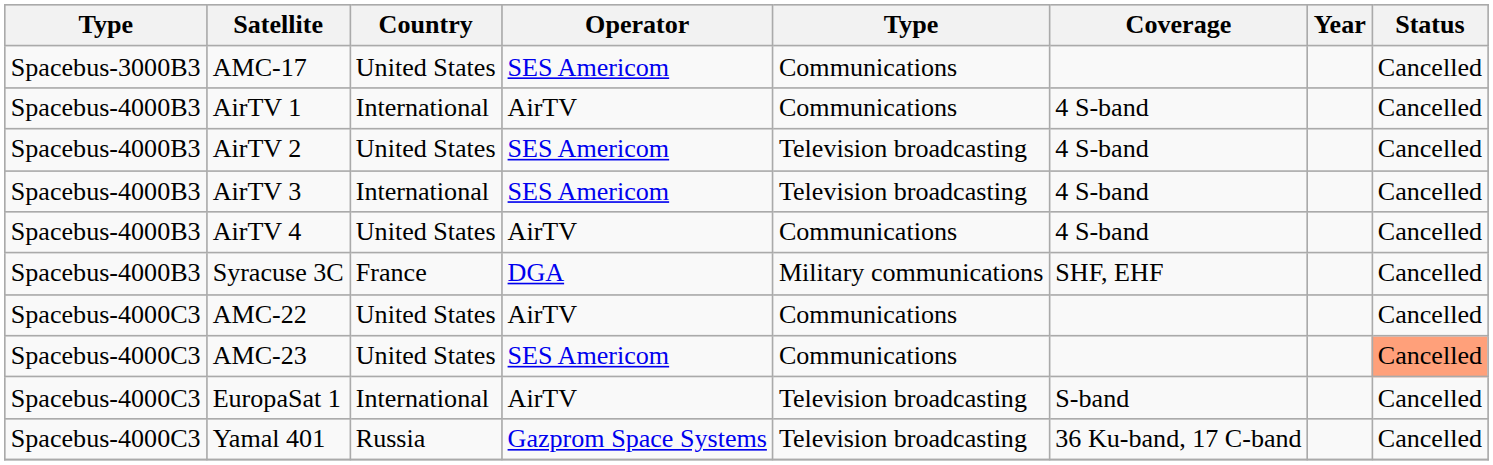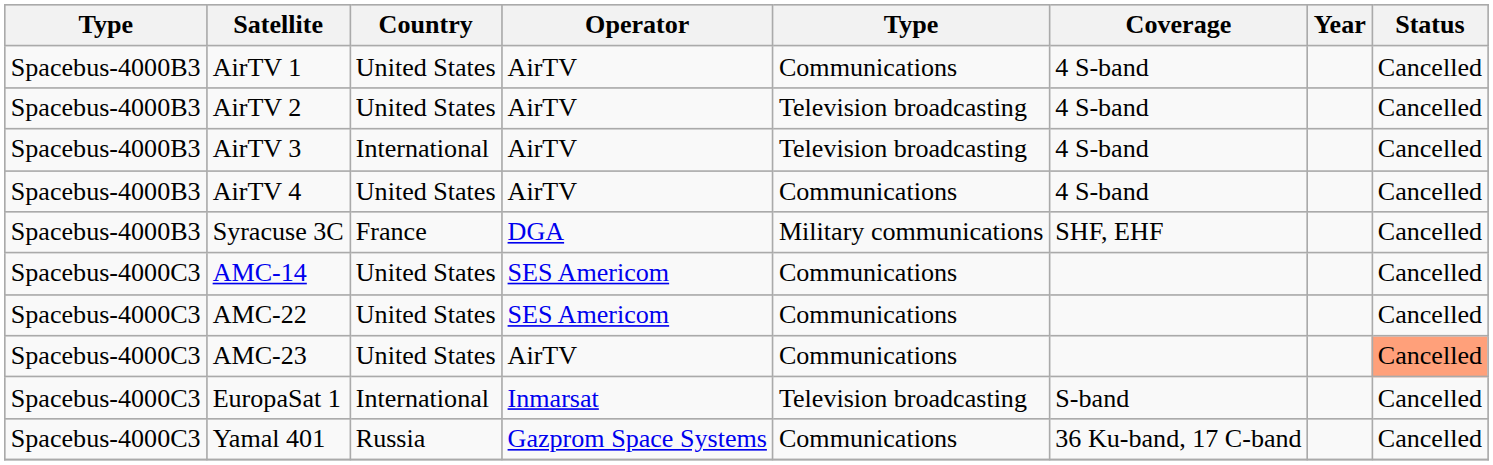- row: Spacebus-3000B3 | AMC-17 | United States | SES Americom | Communications | Cancelled
AirTV 1 | Country: International -> United States
AirTV 2 | Operator: SES Americom -> AirTV
AirTV 3 | Operator: SES Americom -> AirTV
+ row: Spacebus-4000C3 | AMC-14 | United States | SES Americom | Communications | Cancelled
AMC-22 | Operator: AirTV -> SES Americom
AMC-23 | Operator: SES Americom -> AirTV
EuropaSat 1 | Operator: AirTV -> Inmarsat
Yamal 401 | column 5: Television broadcasting -> Communications
